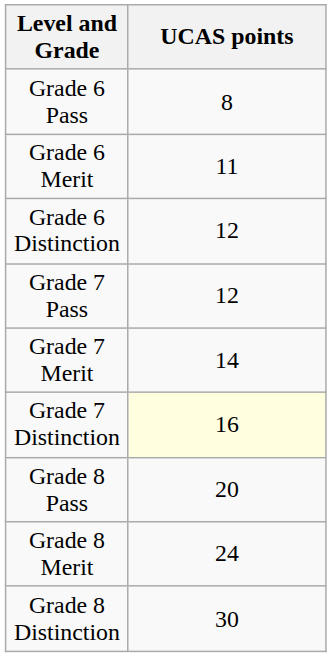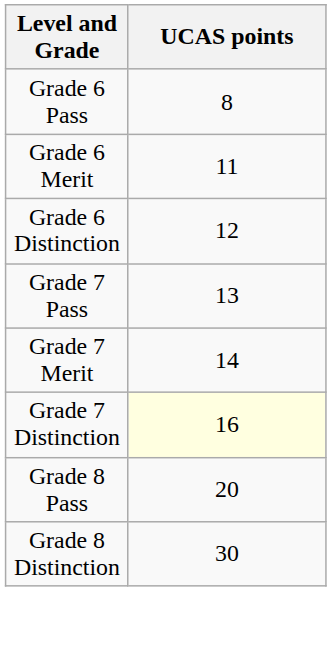Grade 7 Pass | UCAS points: 12 -> 13
- row: Grade 8 Merit | 24
